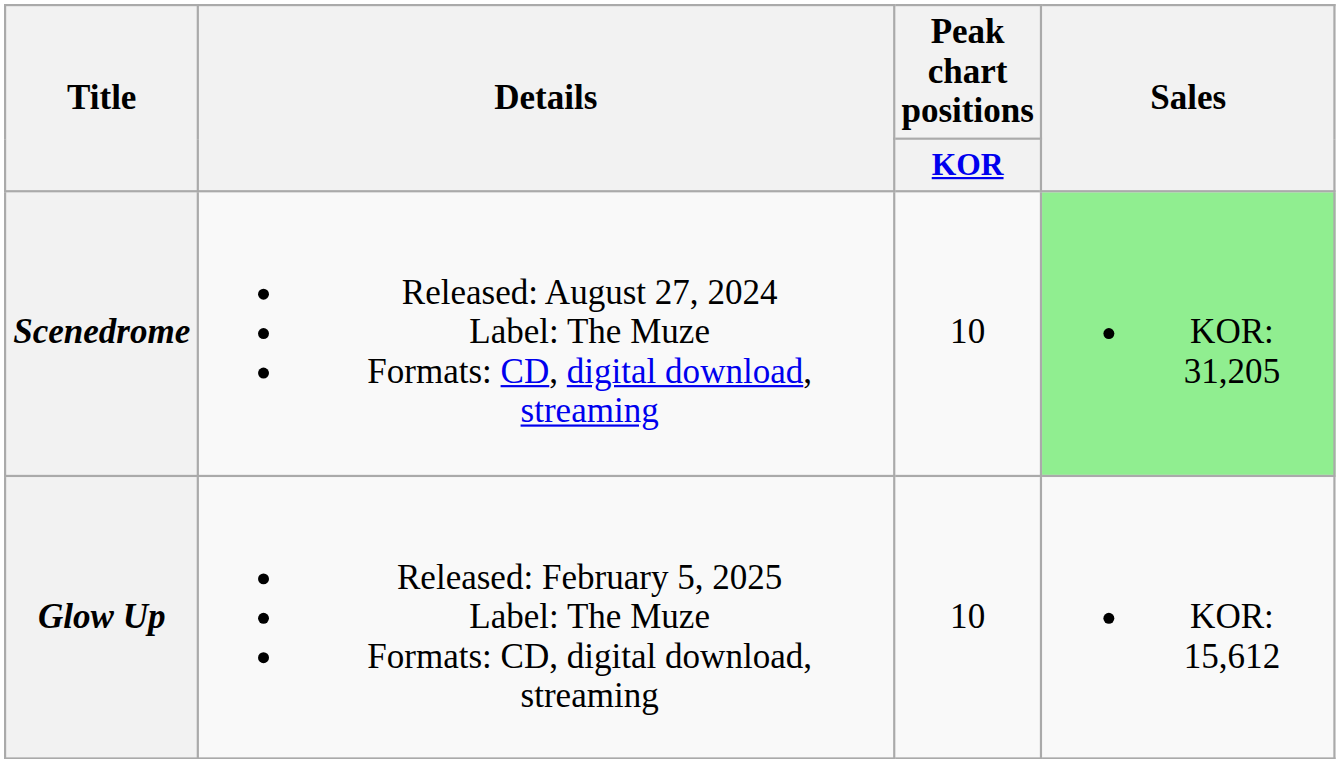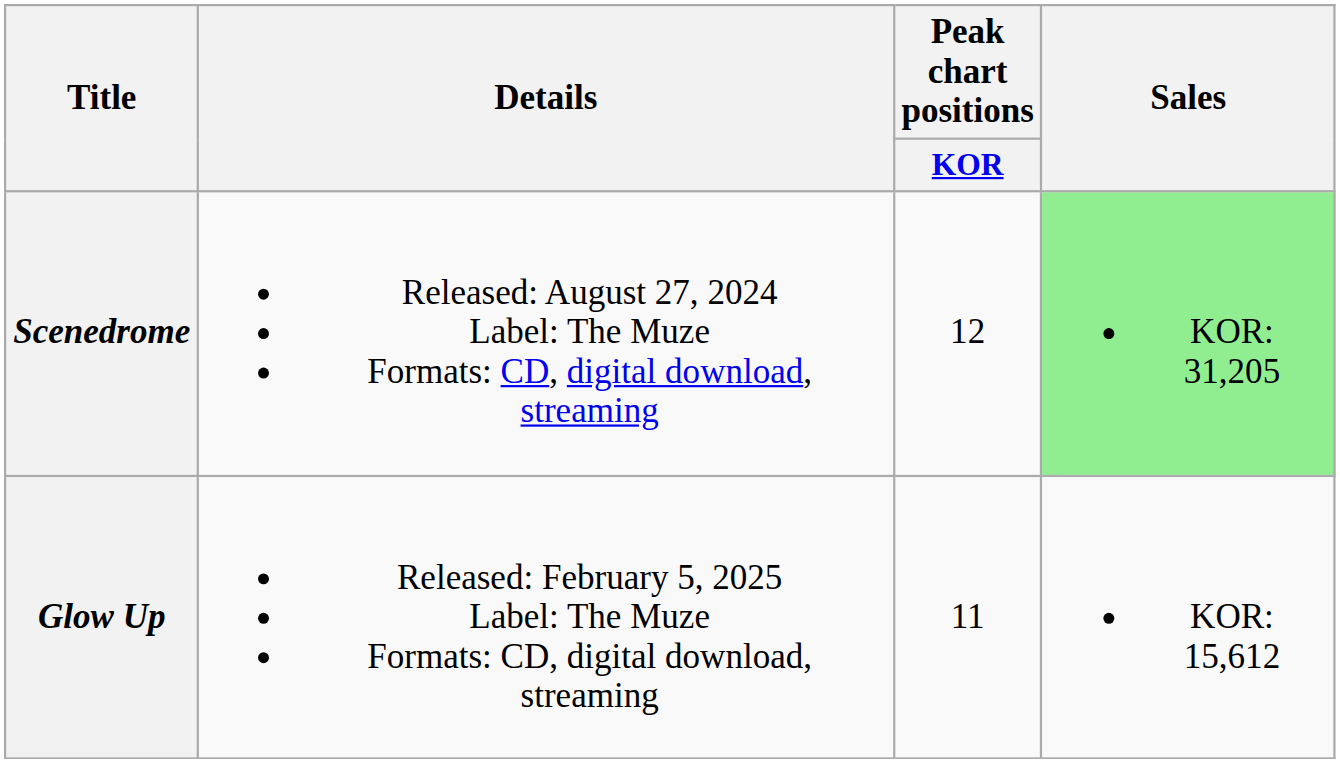Scenedrome | Peak chart positions / KOR: 10 -> 12
Glow Up | Peak chart positions / KOR: 10 -> 11
